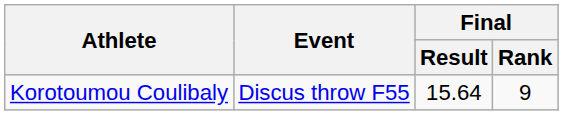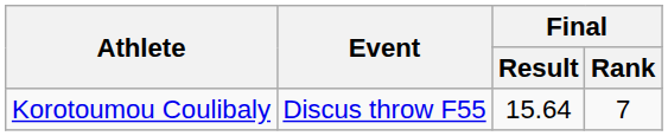Korotoumou Coulibaly | Final / Rank: 9 -> 7
